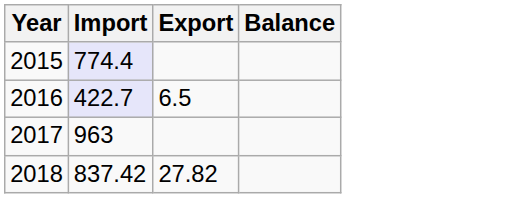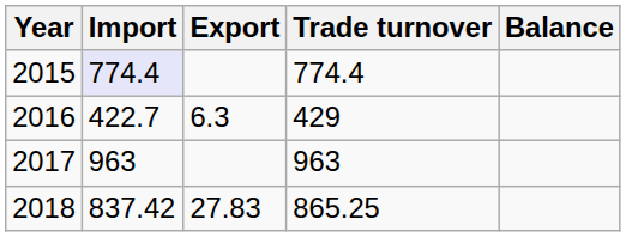+ column: Trade turnover | 774.4 | 429 | 963 | 865.25
2016 | Import: lavender background -> no background
2016 | Export: 6.5 -> 6.3
2018 | Export: 27.82 -> 27.83
